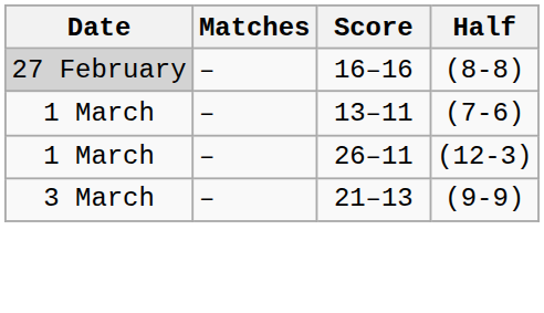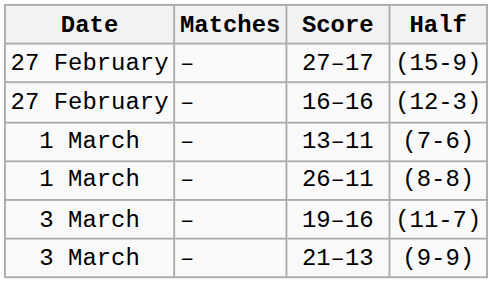+ row: 27 February | – | 27–17 | (15-9)
16–16 | Date: lightgrey background -> no background
16–16 | Half: (8-8) -> (12-3)
26–11 | Half: (12-3) -> (8-8)
+ row: 3 March | – | 19–16 | (11-7)
